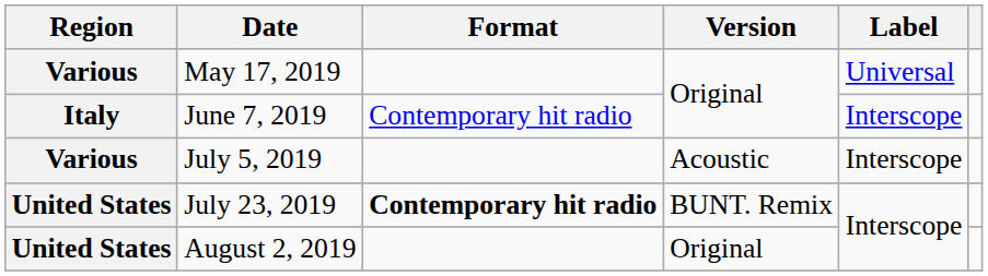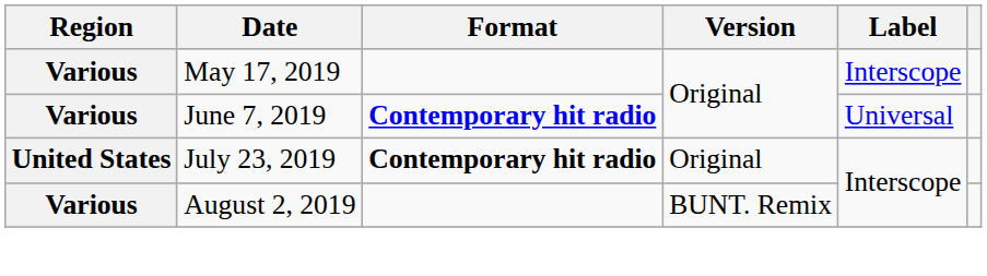May 17, 2019 | Label: Universal -> Interscope
June 7, 2019 | Region: Italy -> Various
June 7, 2019 | Format: normal -> bold
June 7, 2019 | Label: Interscope -> Universal
- row: Various | July 5, 2019 | Acoustic | Interscope
July 23, 2019 | Version: BUNT. Remix -> Original
August 2, 2019 | Region: United States -> Various
August 2, 2019 | Version: Original -> BUNT. Remix
